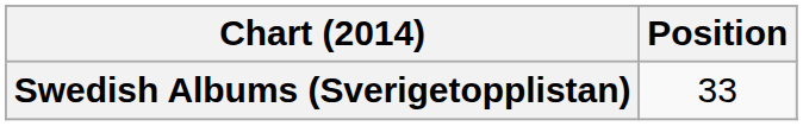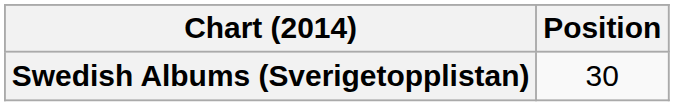Swedish Albums (Sverigetopplistan) | Position: 33 -> 30
